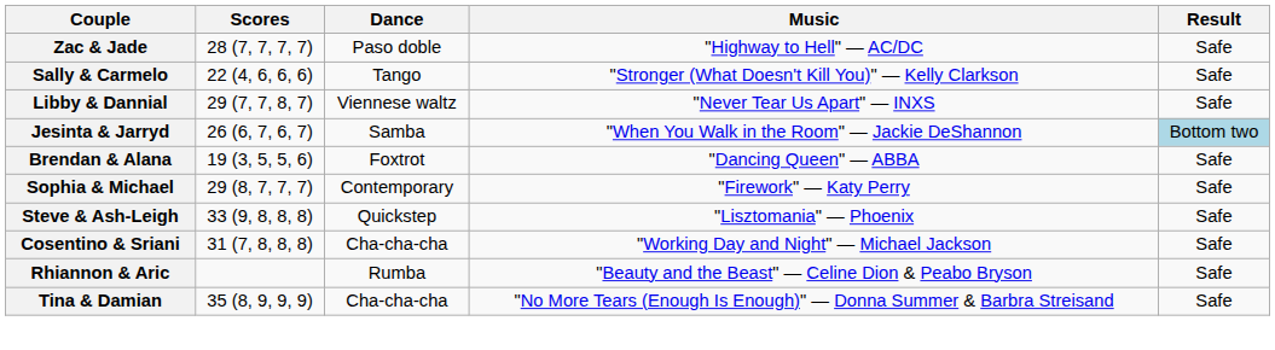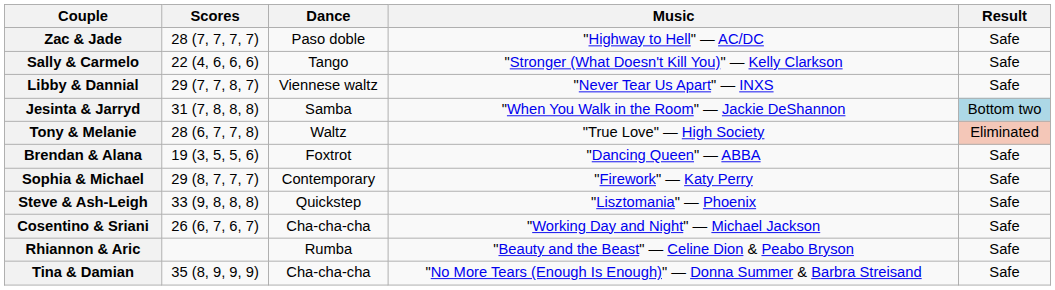Jesinta & Jarryd | Scores: 26 (6, 7, 6, 7) -> 31 (7, 8, 8, 8)
+ row: Tony & Melanie | 28 (6, 7, 7, 8) | Waltz | "True Love" — High Society | Eliminated
Cosentino & Sriani | Scores: 31 (7, 8, 8, 8) -> 26 (6, 7, 6, 7)
